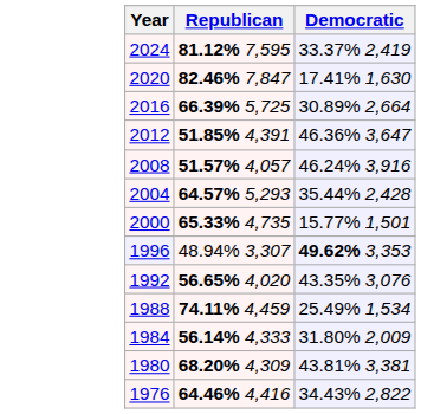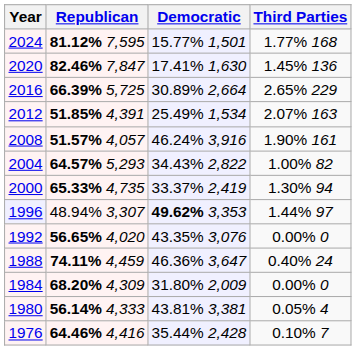+ column: Third Parties | 1.77% 168 | 1.45% 136 | 2.65% 229 | 2.07% 163 | 1.90% 161 | 1.00% 82 | 1.30% 94 | 1.44% 97 | 0.00% 0 | 0.40% 24 | 0.00% 0 | 0.05% 4 | 0.10% 7
2024 | Democratic: 33.37% 2,419 -> 15.77% 1,501
2012 | Democratic: 46.36% 3,647 -> 25.49% 1,534
2004 | Democratic: 35.44% 2,428 -> 34.43% 2,822
2000 | Democratic: 15.77% 1,501 -> 33.37% 2,419
1988 | Democratic: 25.49% 1,534 -> 46.36% 3,647
1984 | Republican: 56.14% 4,333 -> 68.20% 4,309
1980 | Republican: 68.20% 4,309 -> 56.14% 4,333
1976 | Democratic: 34.43% 2,822 -> 35.44% 2,428
